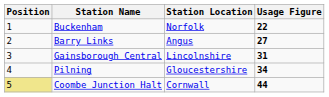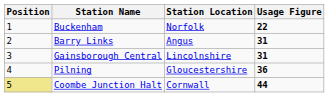Barry Links | Usage Figure: 27 -> 31
Pilning | Usage Figure: 34 -> 36
